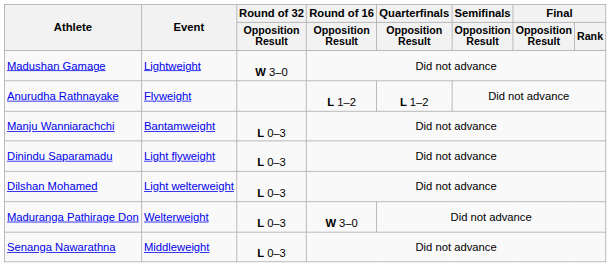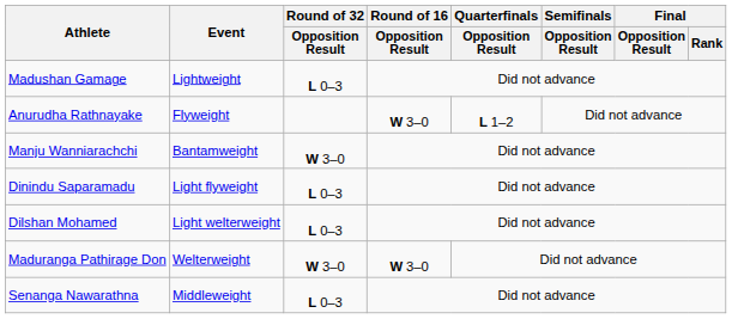Madushan Gamage | Round of 32 / Opposition Result: W 3–0 -> L 0–3
Anurudha Rathnayake | Round of 16 / Opposition Result: L 1–2 -> W 3–0
Manju Wanniarachchi | Round of 32 / Opposition Result: L 0–3 -> W 3–0
Maduranga Pathirage Don | Round of 32 / Opposition Result: L 0–3 -> W 3–0
